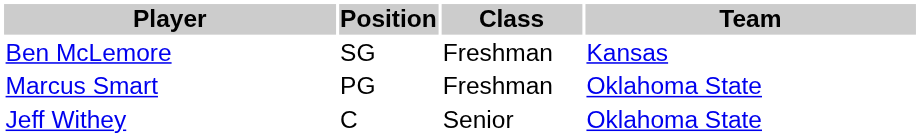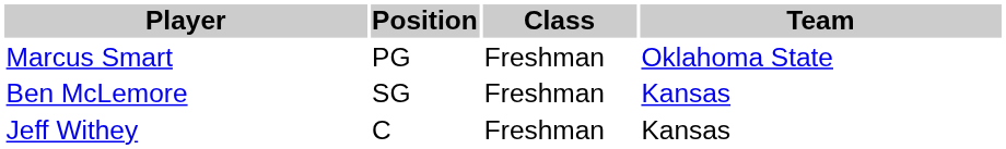rows swapped: Ben McLemore <-> Marcus Smart
Jeff Withey | Class: Senior -> Freshman
Jeff Withey | Team: Oklahoma State -> Kansas
